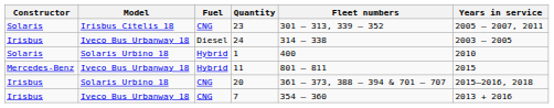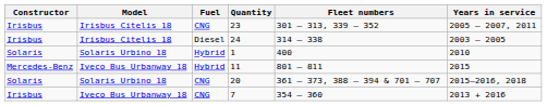23 | Constructor: Solaris -> Irisbus
24 | Model: Iveco Bus Urbanway 18 -> Irisbus Citelis 18
20 | Constructor: Irisbus -> Solaris
